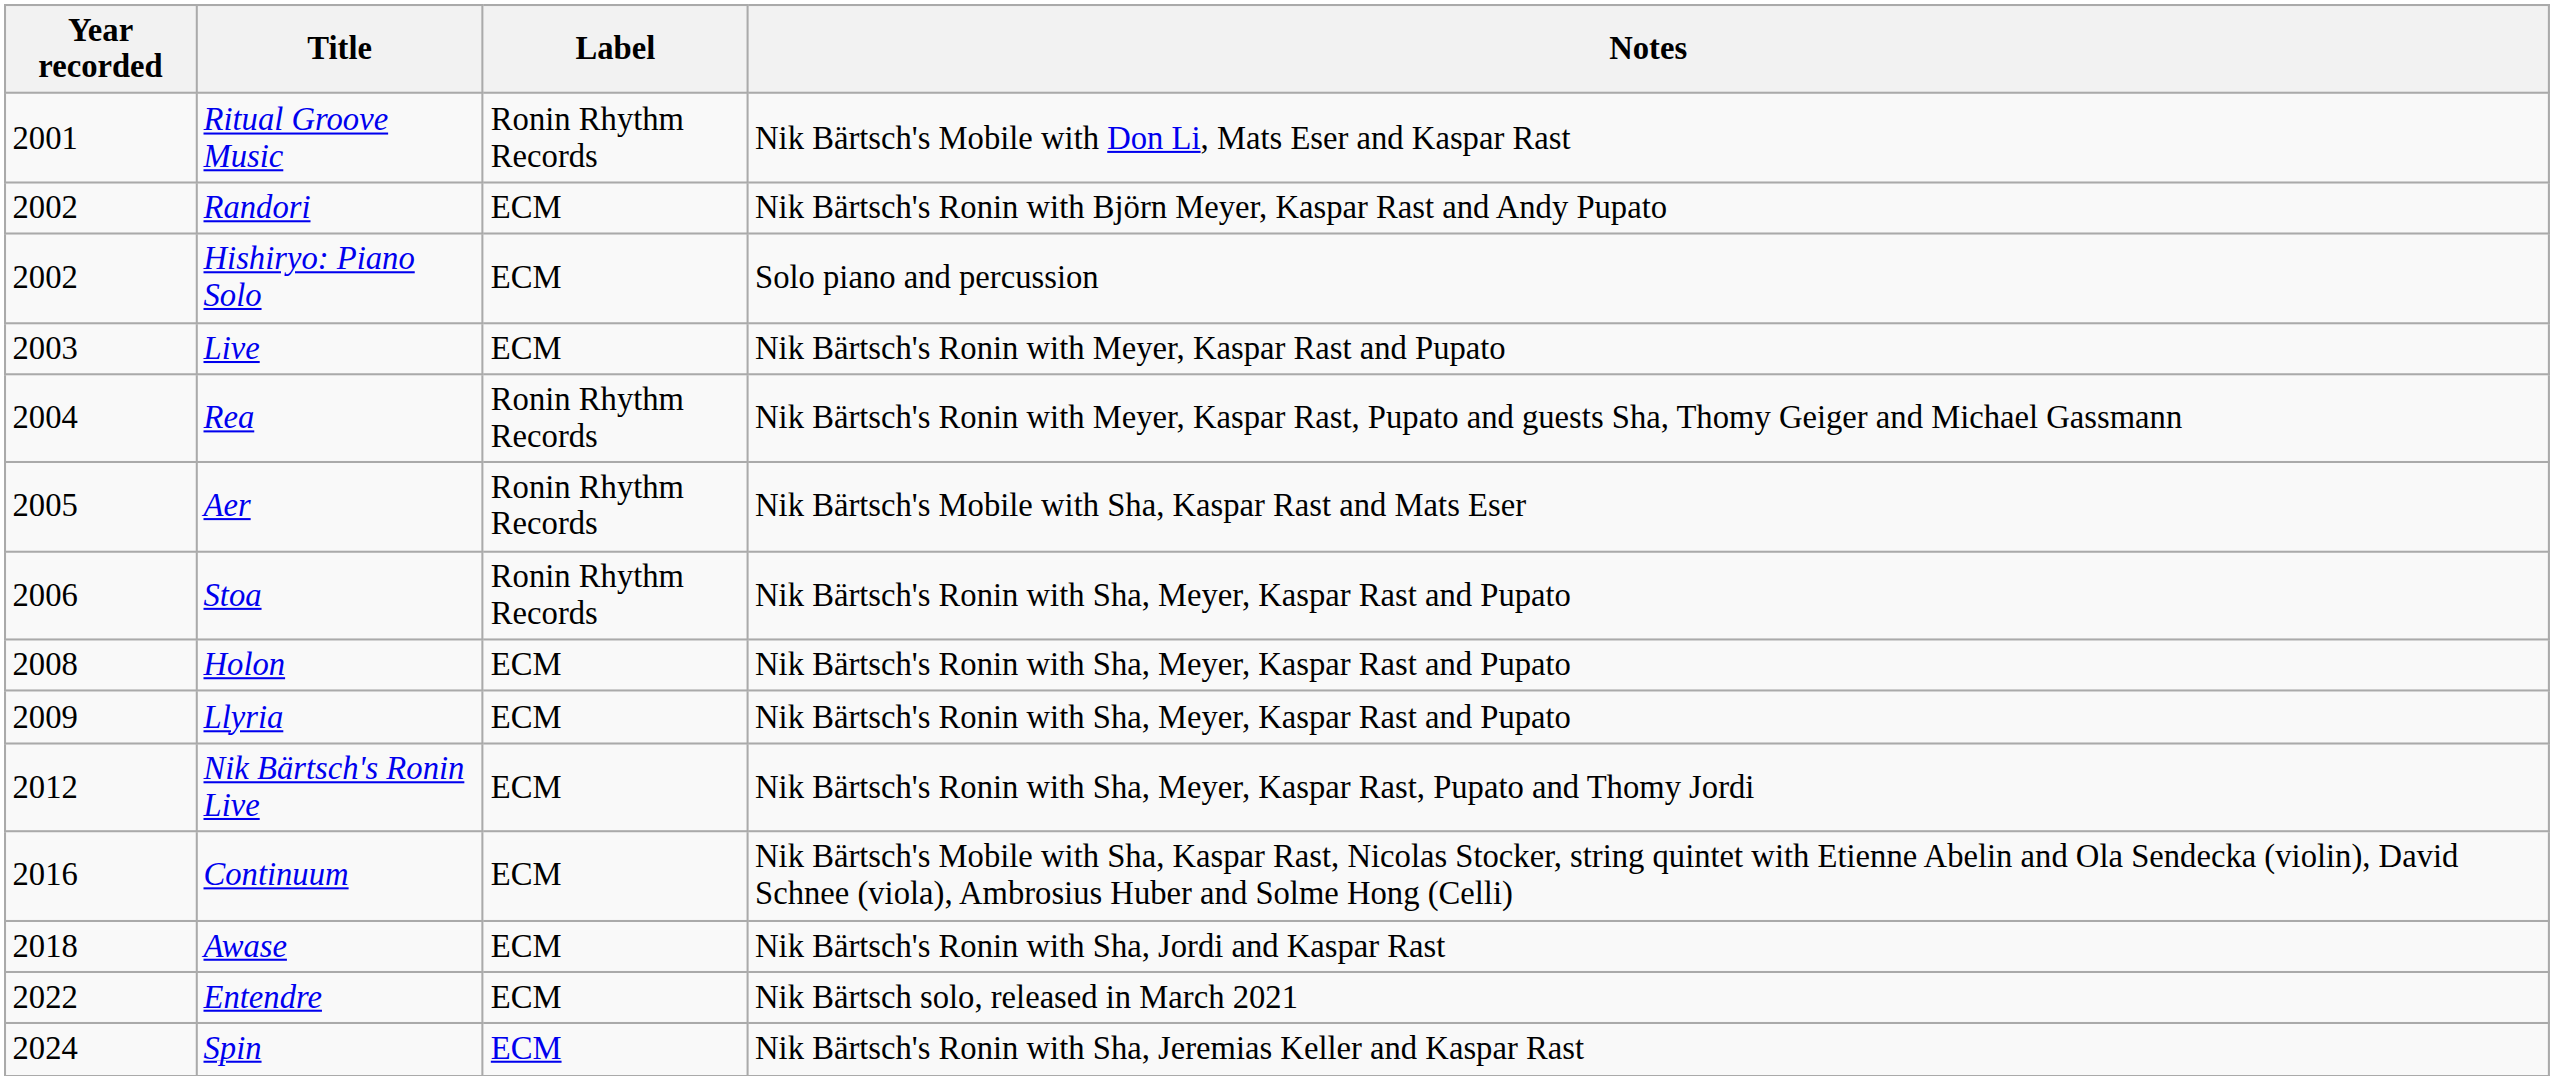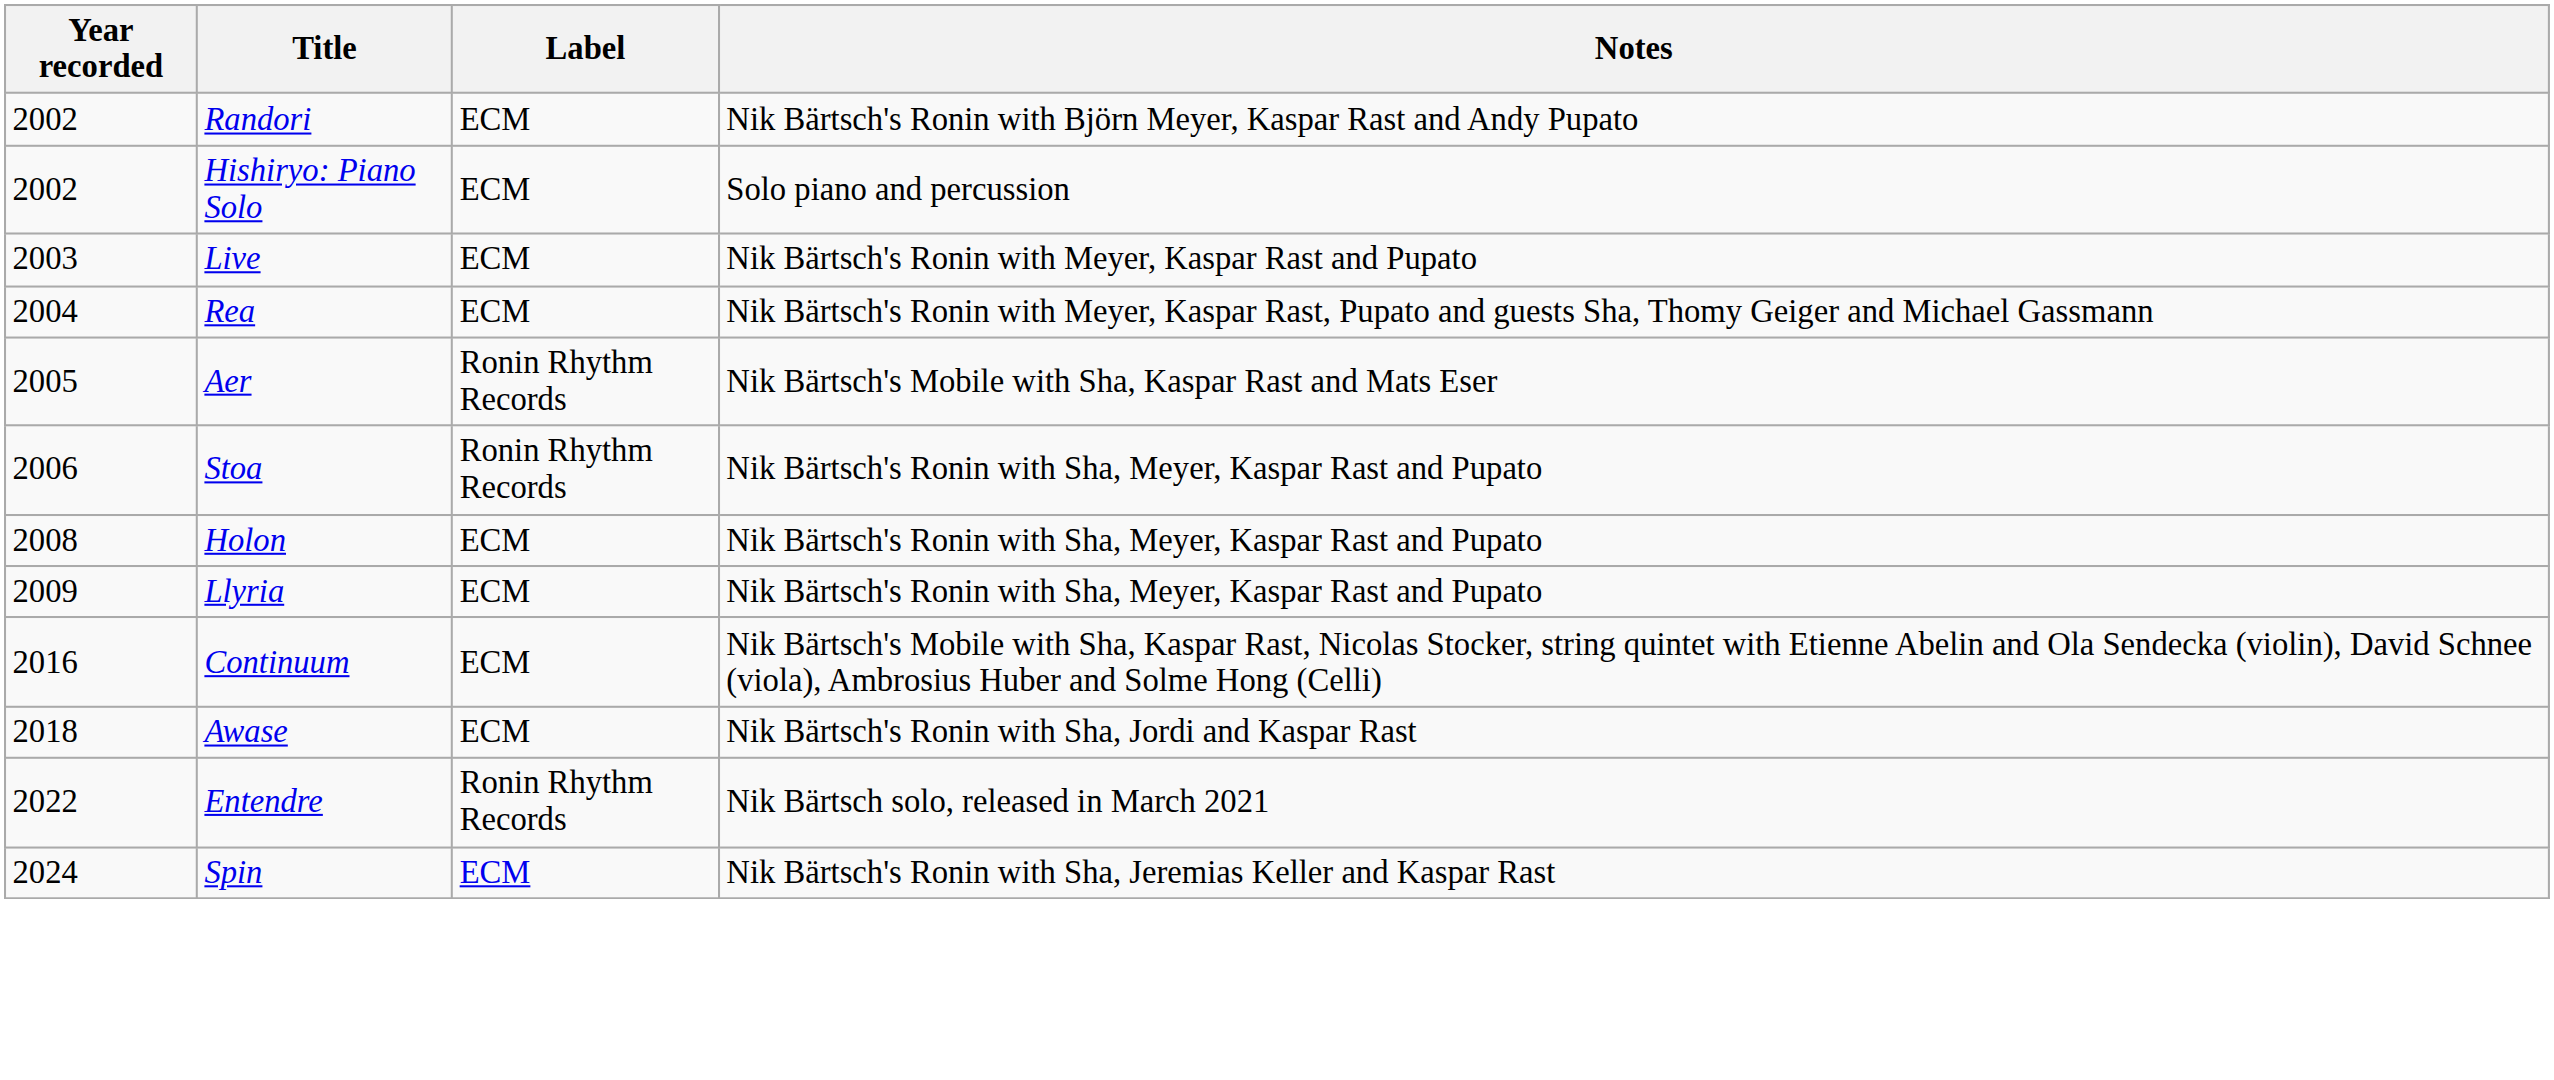- row: 2001 | Ritual Groove Music | Ronin Rhythm Records | Nik Bärtsch's Mobile with Don Li, Mats Eser and Kaspar Rast
Rea | Label: Ronin Rhythm Records -> ECM
- row: 2012 | Nik Bärtsch's Ronin Live | ECM | Nik Bärtsch's Ronin with Sha, Meyer, Kaspar Rast, Pupato and Thomy Jordi
Entendre | Label: ECM -> Ronin Rhythm Records
